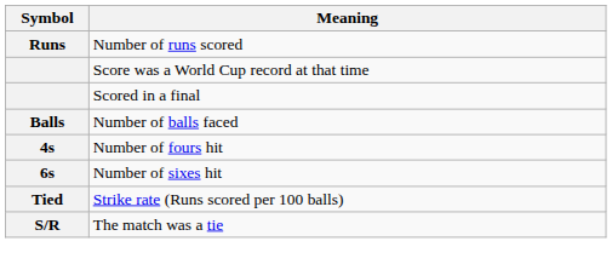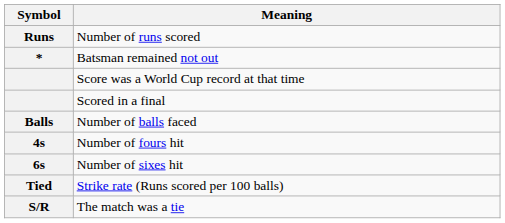+ row: * | Batsman remained not out
